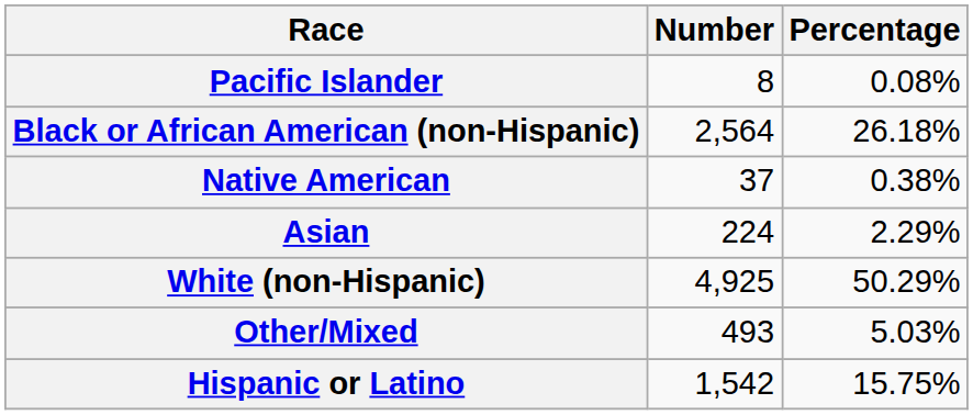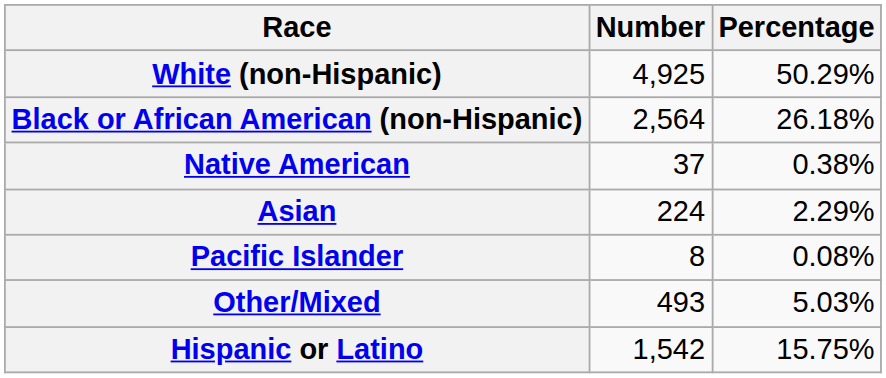rows swapped: White (non-Hispanic) <-> Pacific Islander
